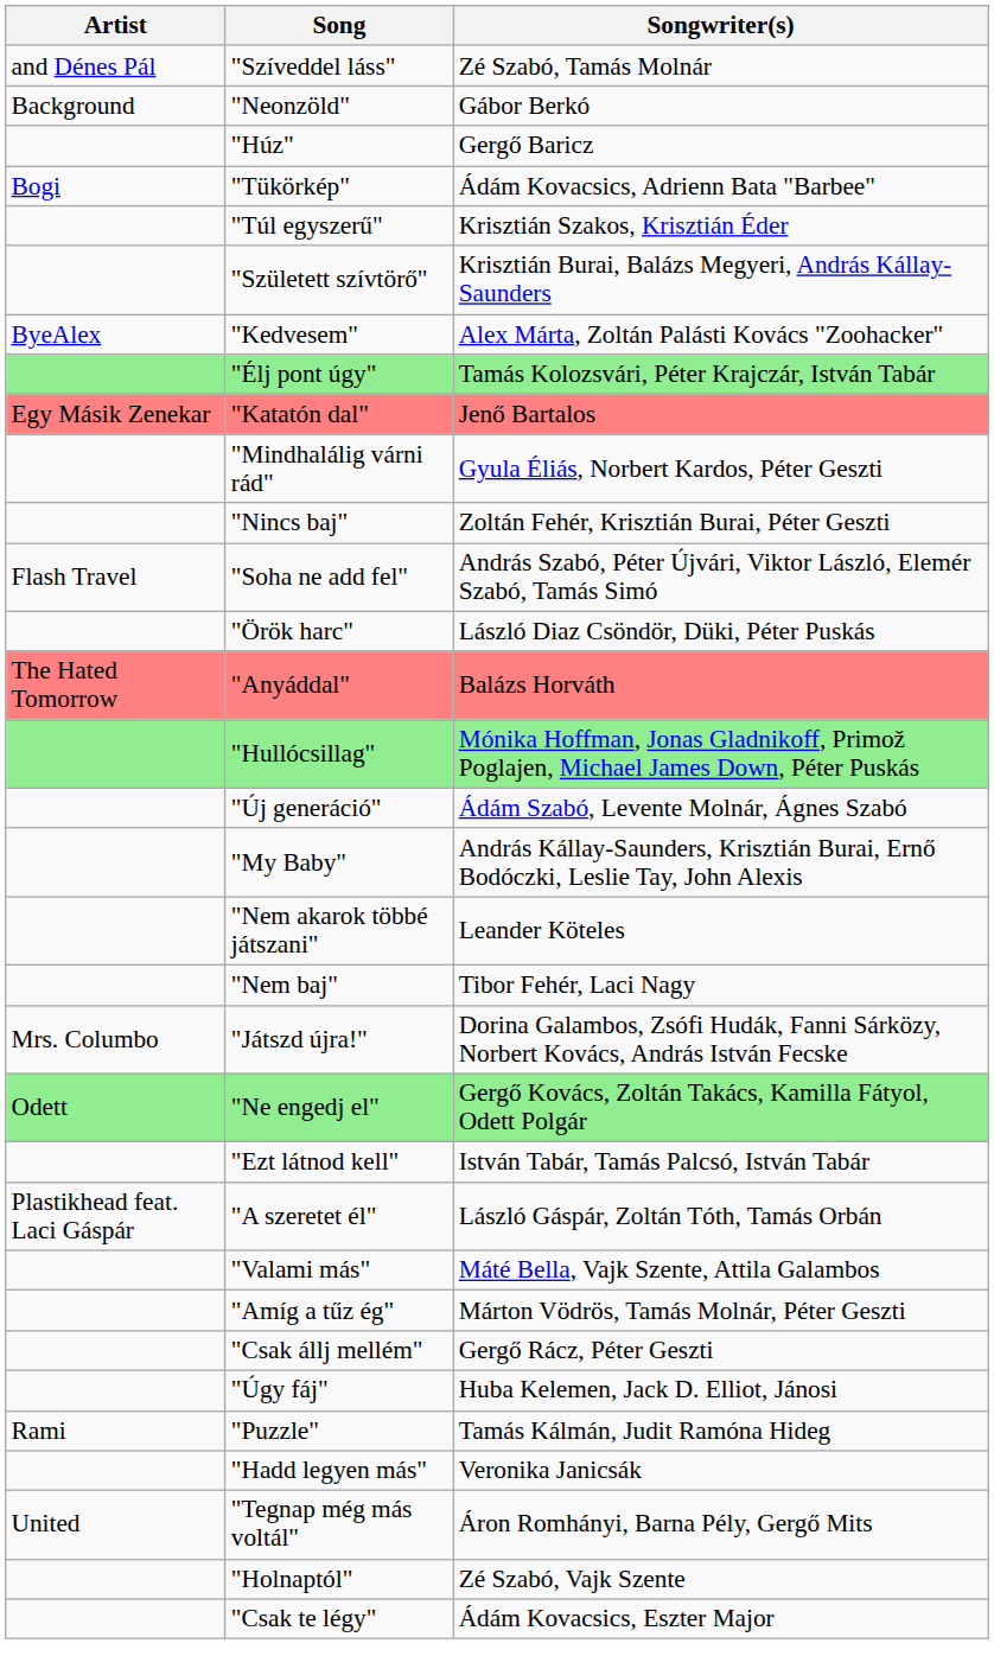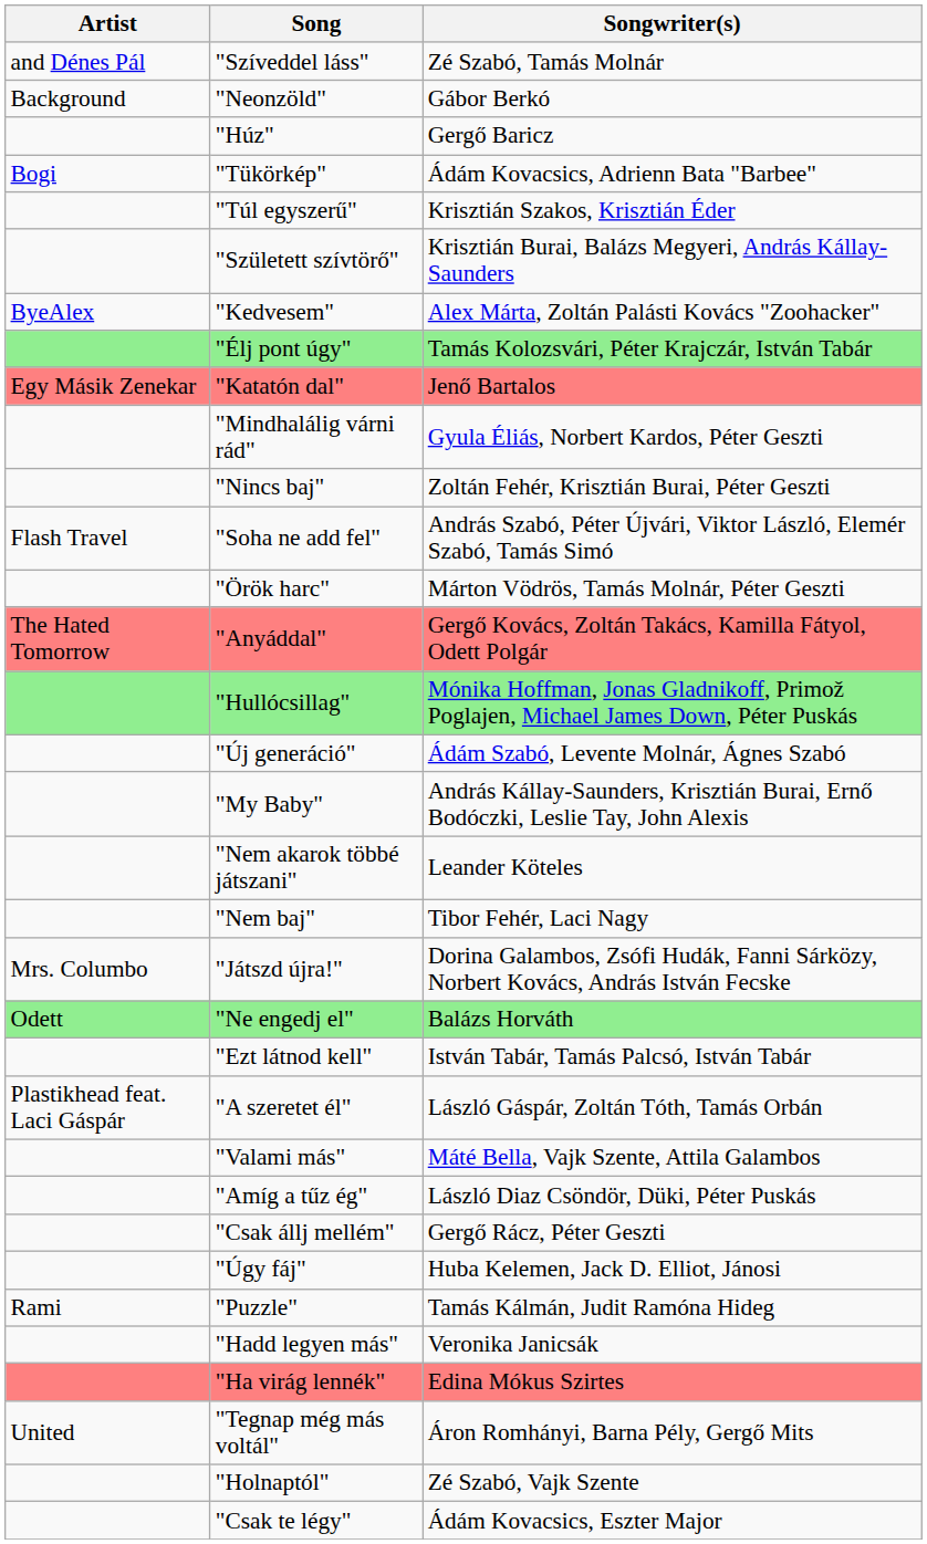"Örök harc" | Songwriter(s): László Diaz Csöndör, Düki, Péter Puskás -> Márton Vödrös, Tamás Molnár, Péter Geszti
"Anyáddal" | Songwriter(s): Balázs Horváth -> Gergő Kovács, Zoltán Takács, Kamilla Fátyol, Odett Polgár
"Ne engedj el" | Songwriter(s): Gergő Kovács, Zoltán Takács, Kamilla Fátyol, Odett Polgár -> Balázs Horváth
"Amíg a tűz ég" | Songwriter(s): Márton Vödrös, Tamás Molnár, Péter Geszti -> László Diaz Csöndör, Düki, Péter Puskás
+ row: "Ha virág lennék" | Edina Mókus Szirtes
